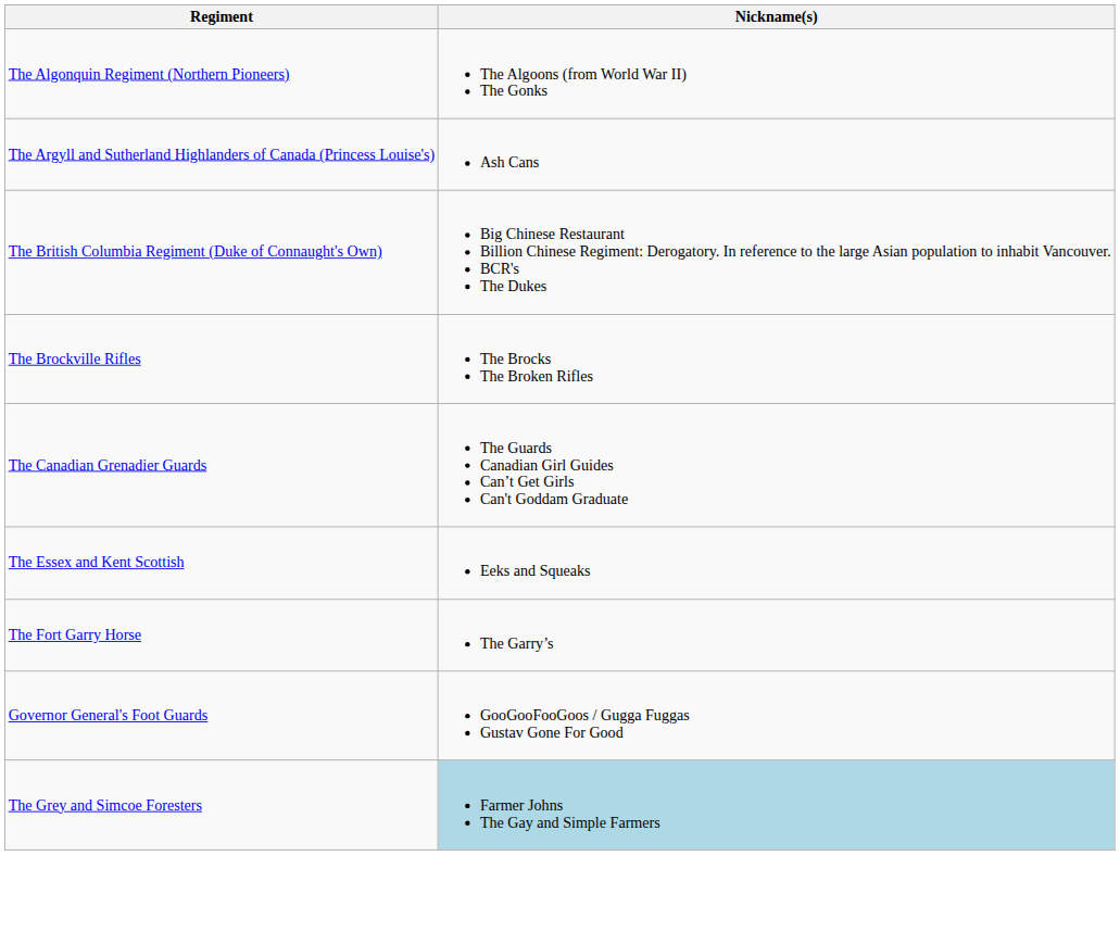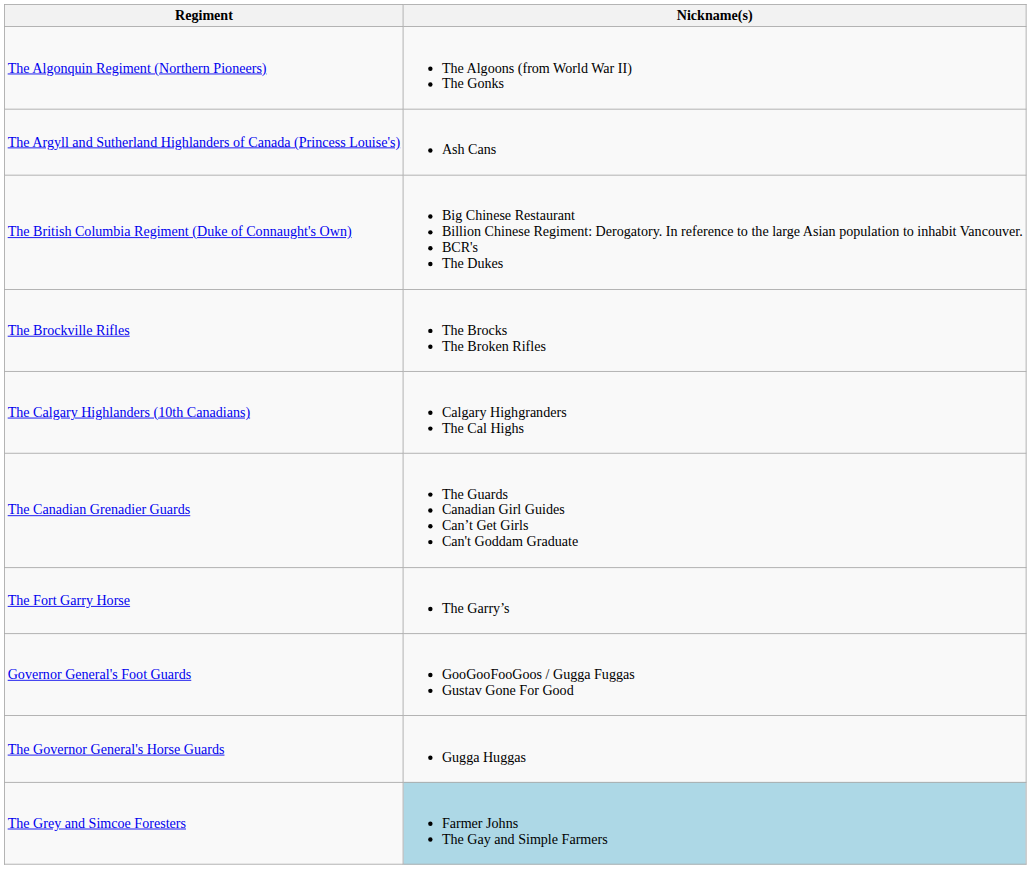+ row: The Calgary Highlanders (10th Canadians) | Calgary Highgranders The Cal Highs
- row: The Essex and Kent Scottish | Eeks and Squeaks
+ row: The Governor General's Horse Guards | Gugga Huggas
